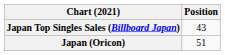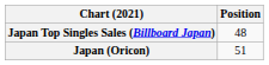Japan Top Singles Sales (Billboard Japan) | Position: 43 -> 48
